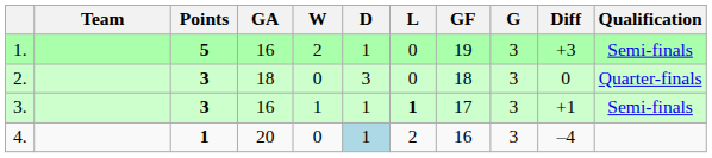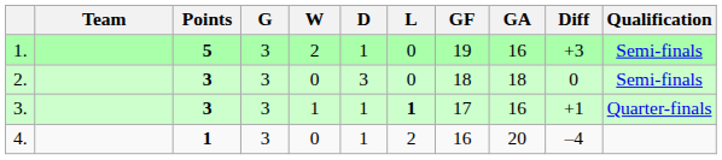columns swapped: G <-> GA
2. | Qualification: Quarter-finals -> Semi-finals
3. | Qualification: Semi-finals -> Quarter-finals
4. | D: lightblue background -> no background
